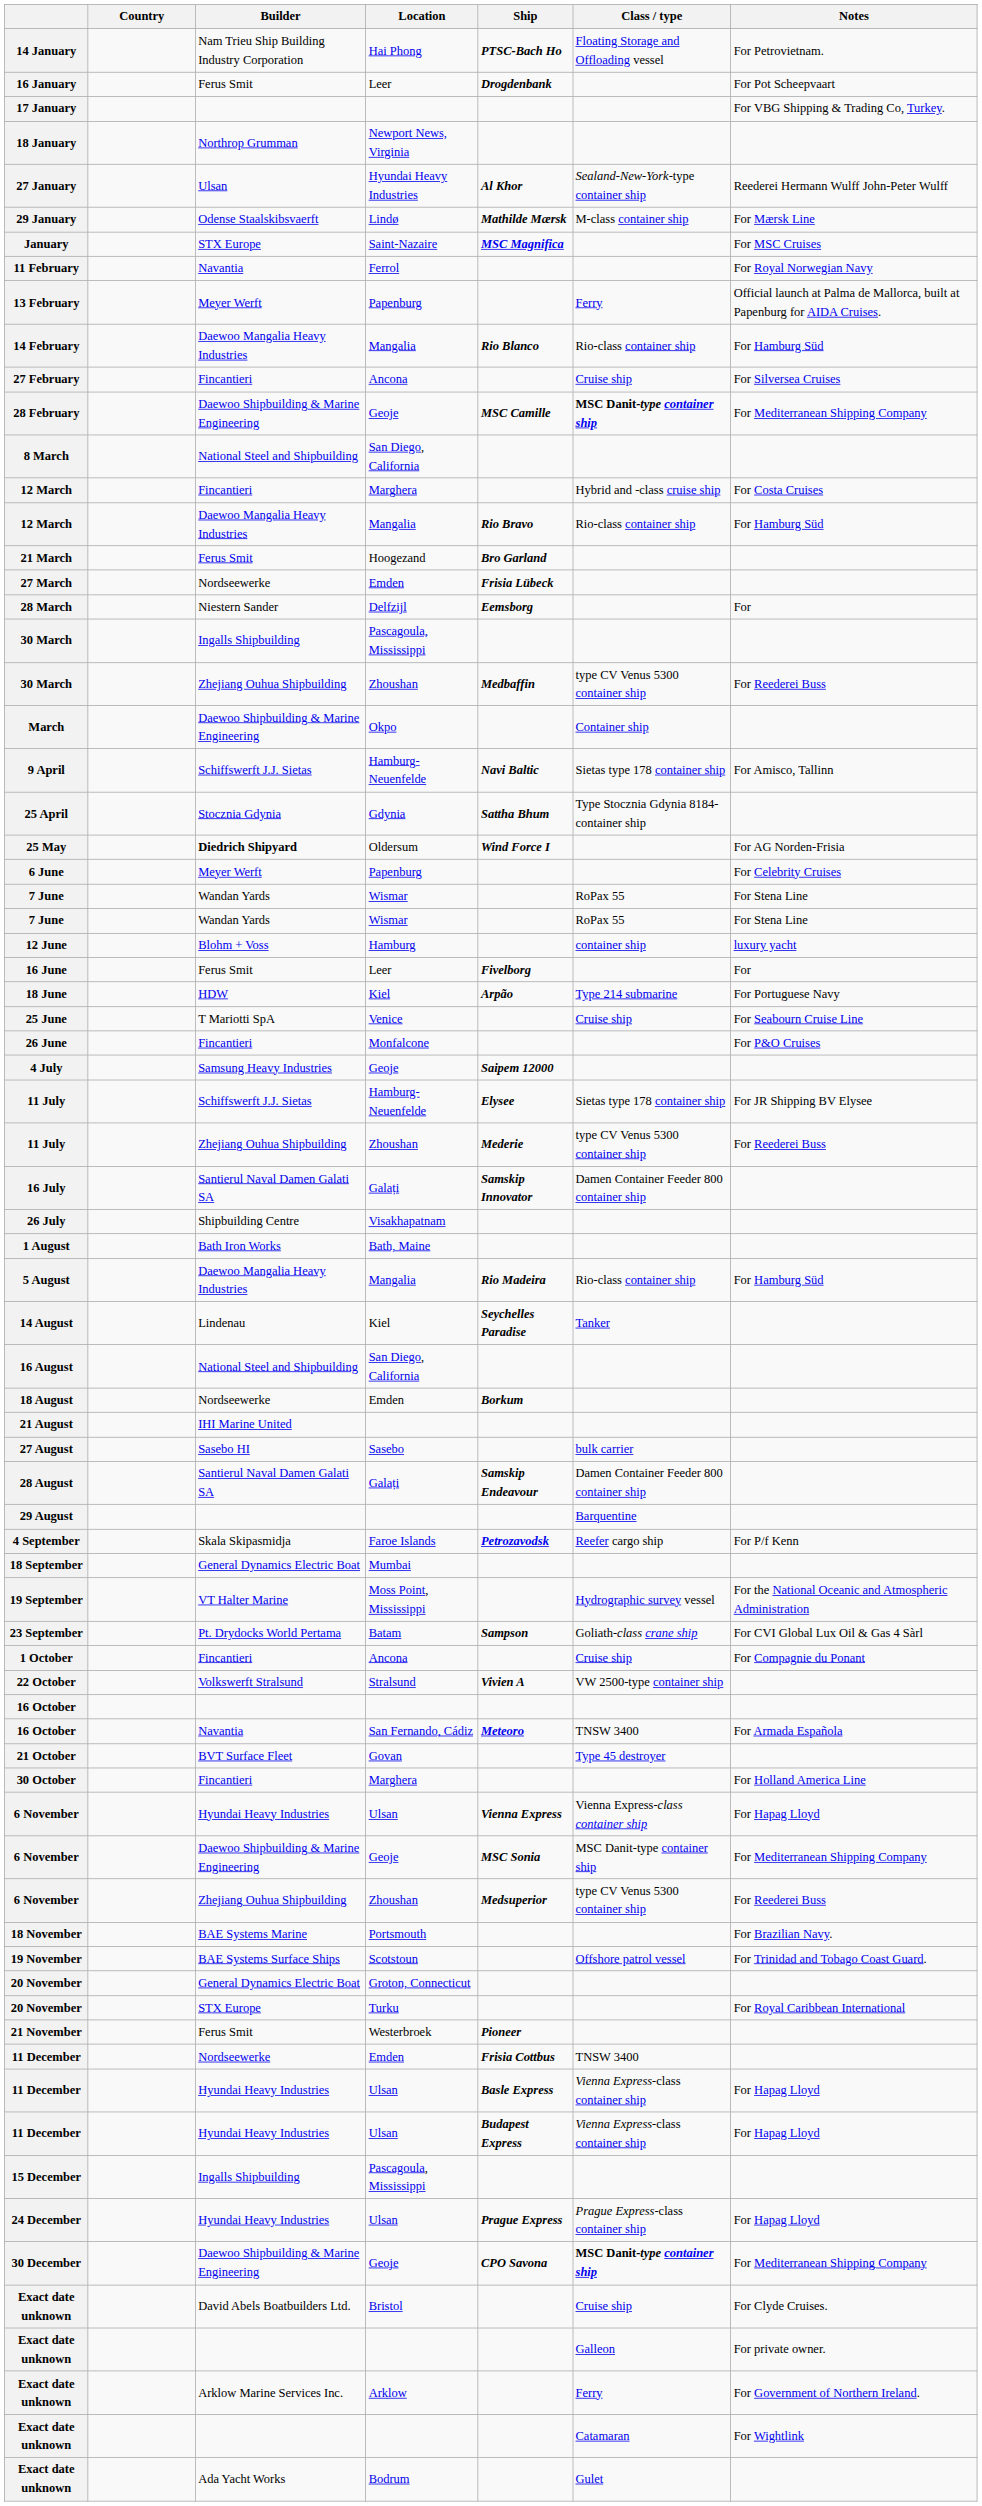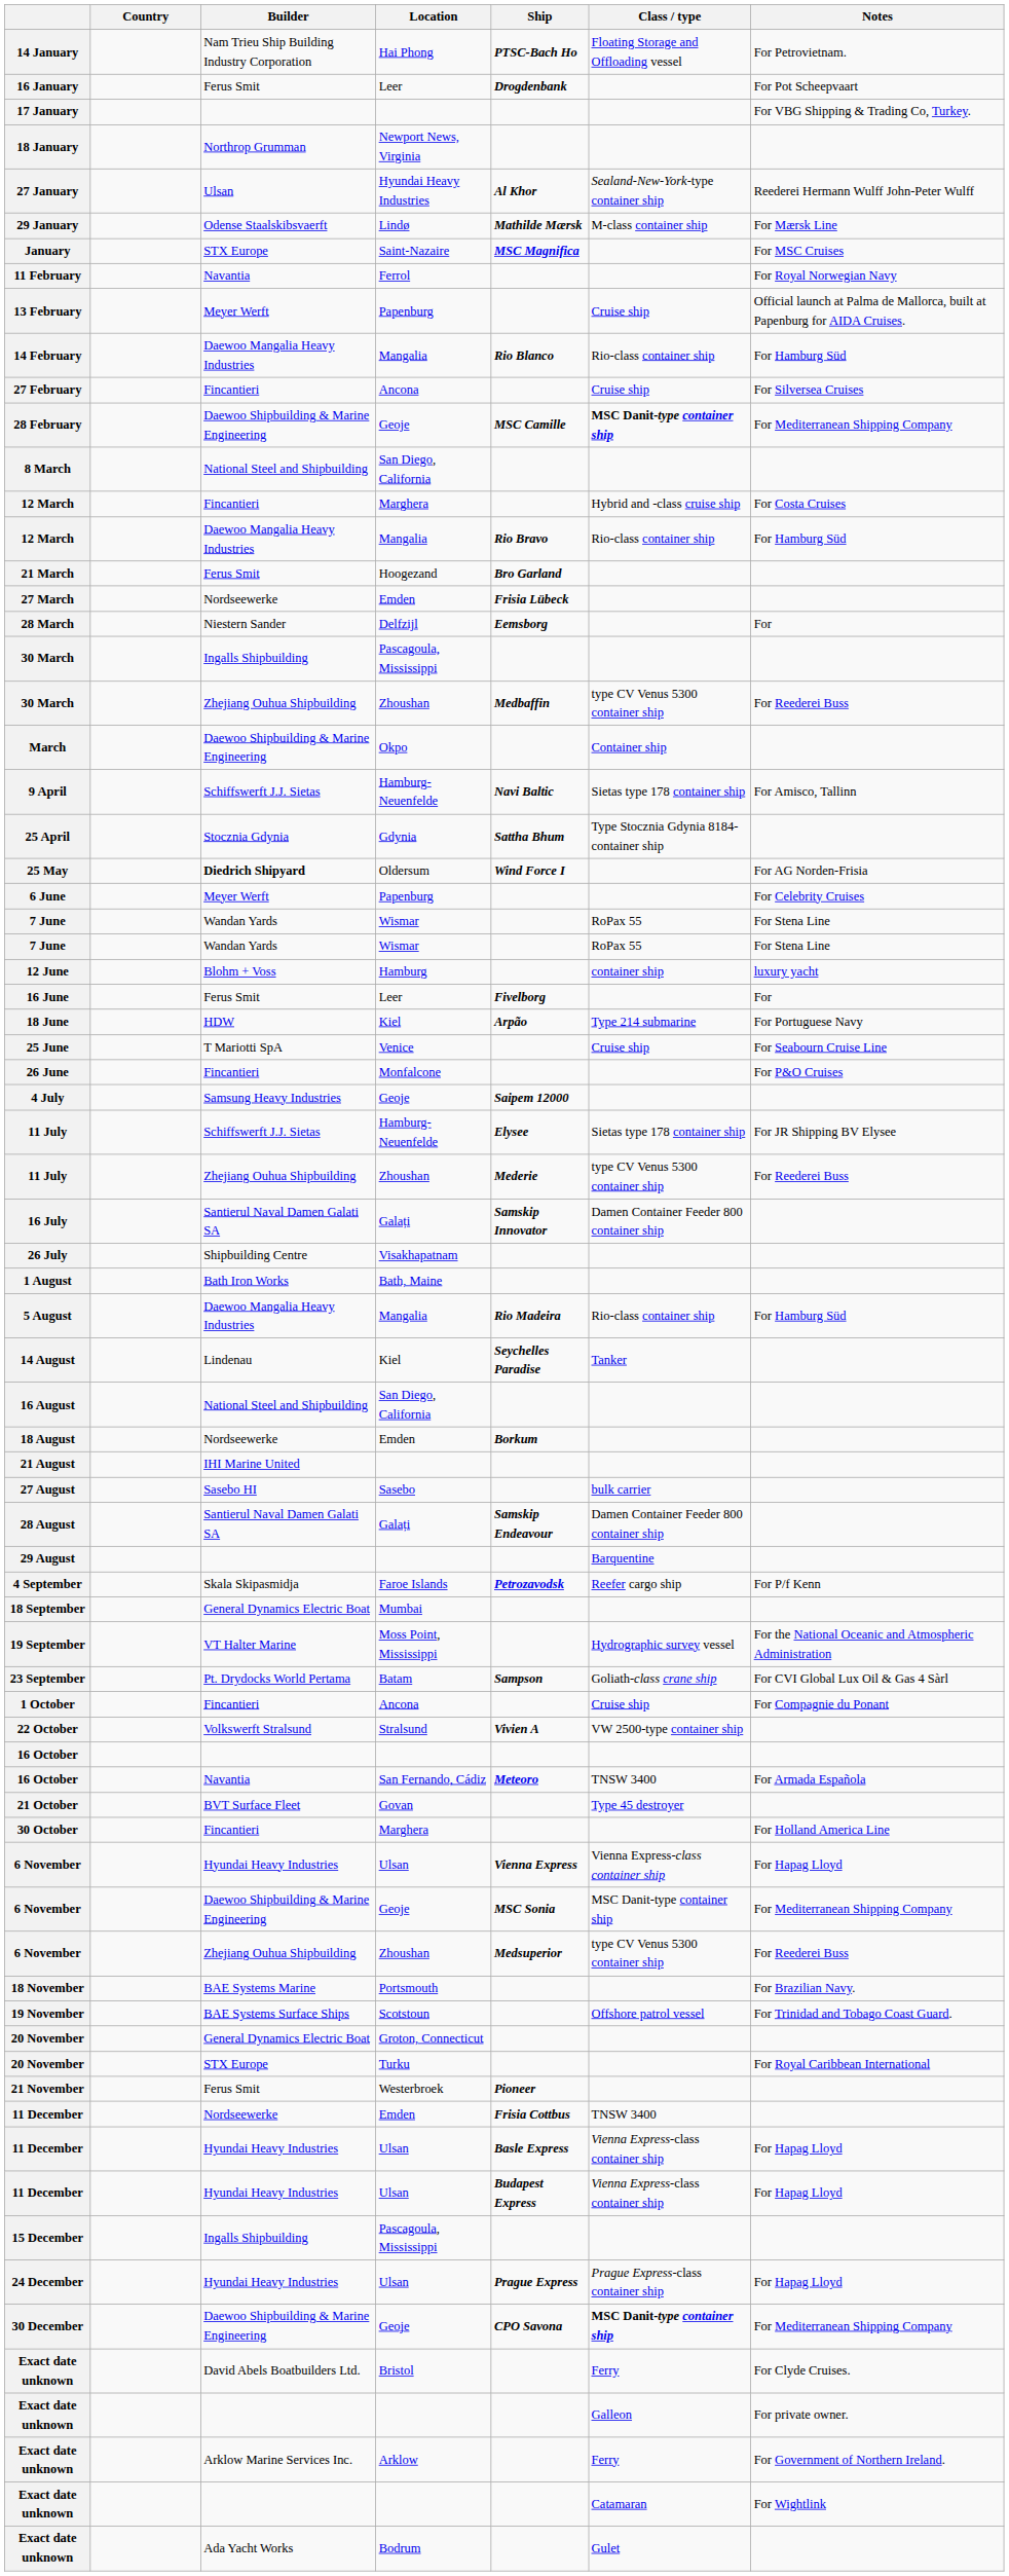13 February | Class / type: Ferry -> Cruise ship
Exact date unknown / Bristol | Class / type: Cruise ship -> Ferry
